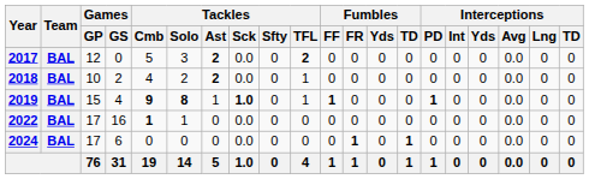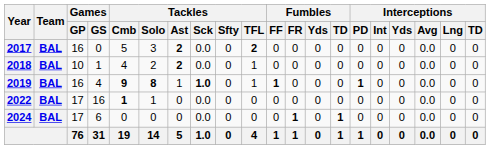2017 | Games / GP: 12 -> 16
2018 | Games / GS: 2 -> 1
2019 | Games / GP: 15 -> 16
